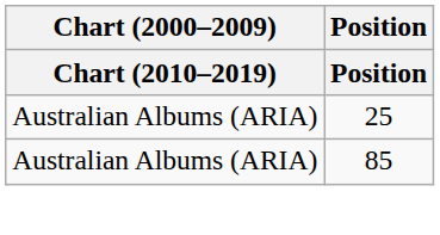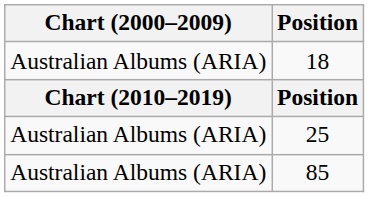+ row: Australian Albums (ARIA) | 18
